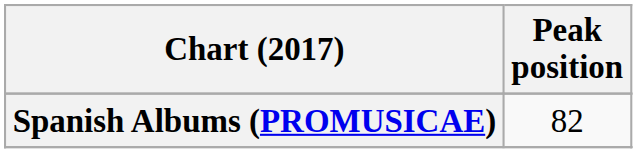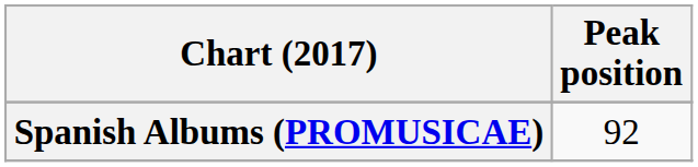Spanish Albums (PROMUSICAE) | Peak position: 82 -> 92
